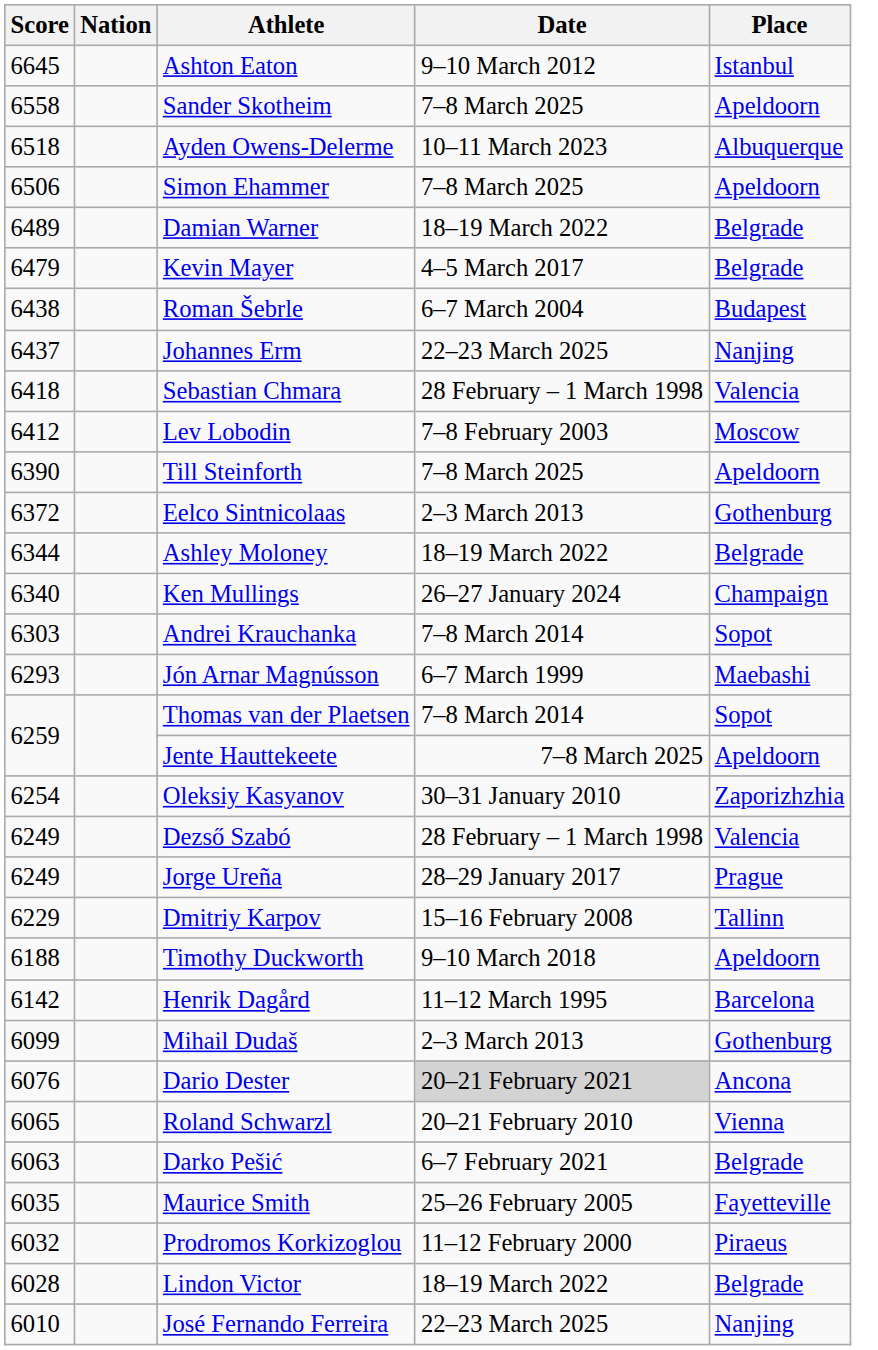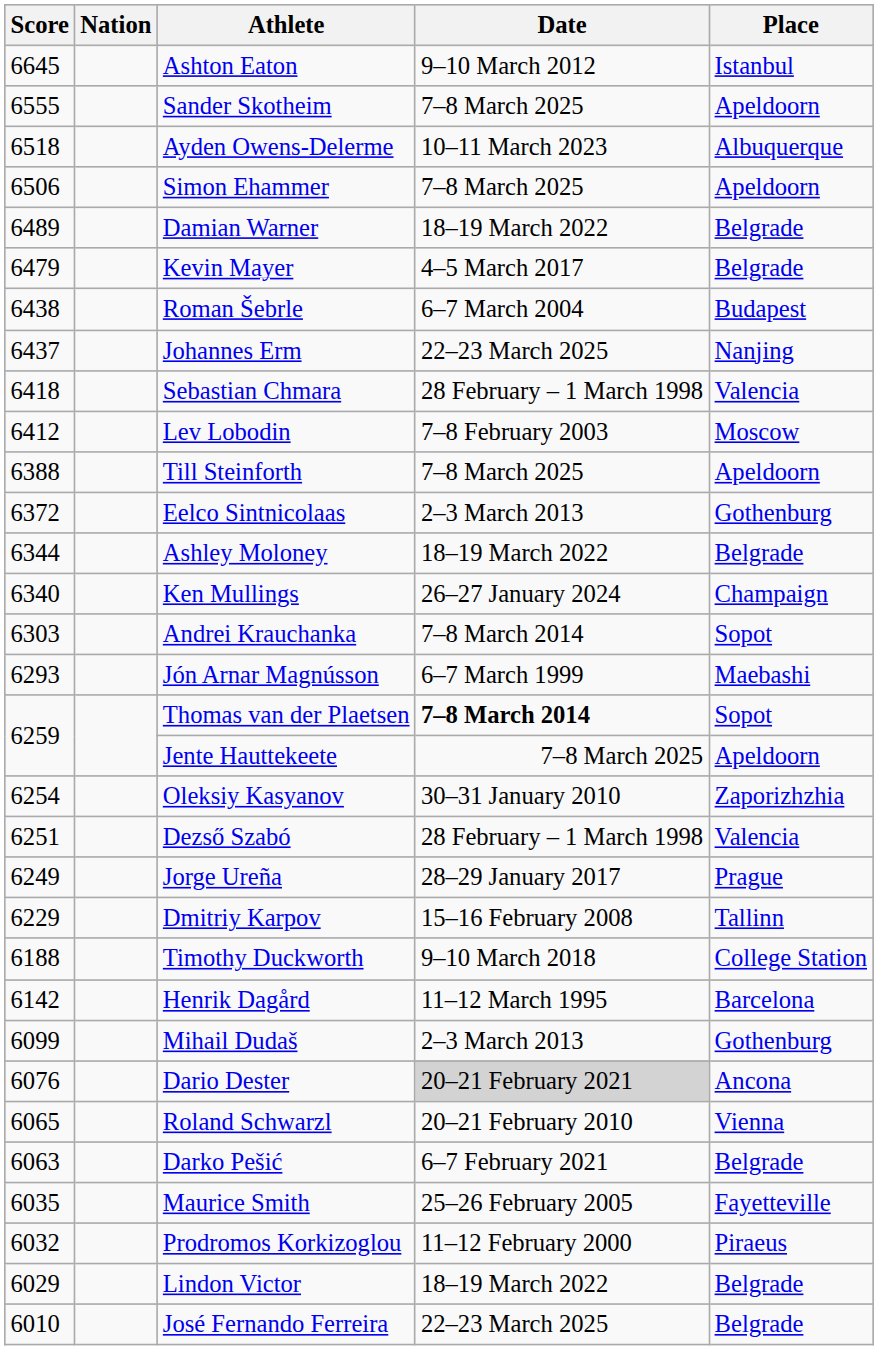Sander Skotheim | Score: 6558 -> 6555
Till Steinforth | Score: 6390 -> 6388
Thomas van der Plaetsen | Date: normal -> bold
Dezső Szabó | Score: 6249 -> 6251
Timothy Duckworth | Place: Apeldoorn -> College Station
Lindon Victor | Score: 6028 -> 6029
José Fernando Ferreira | Place: Nanjing -> Belgrade
